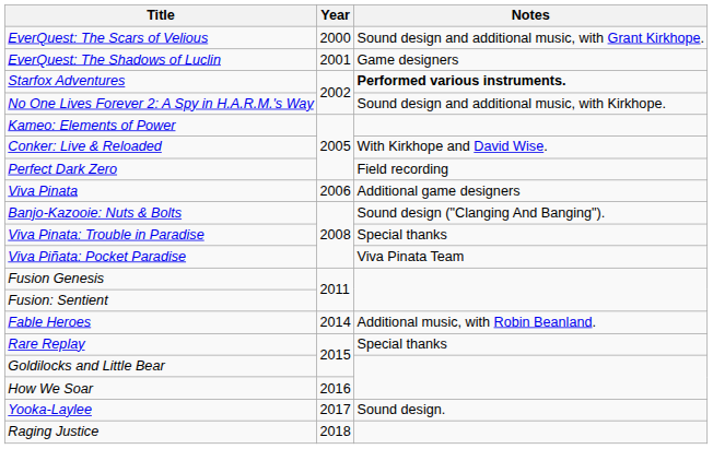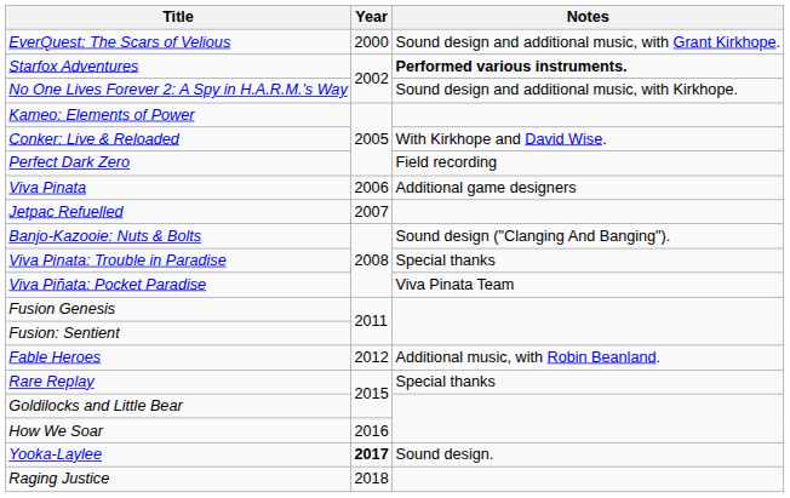- row: EverQuest: The Shadows of Luclin | 2001 | Game designers
+ row: Jetpac Refuelled | 2007
Fable Heroes | Year: 2014 -> 2012
Yooka-Laylee | Year: normal -> bold
